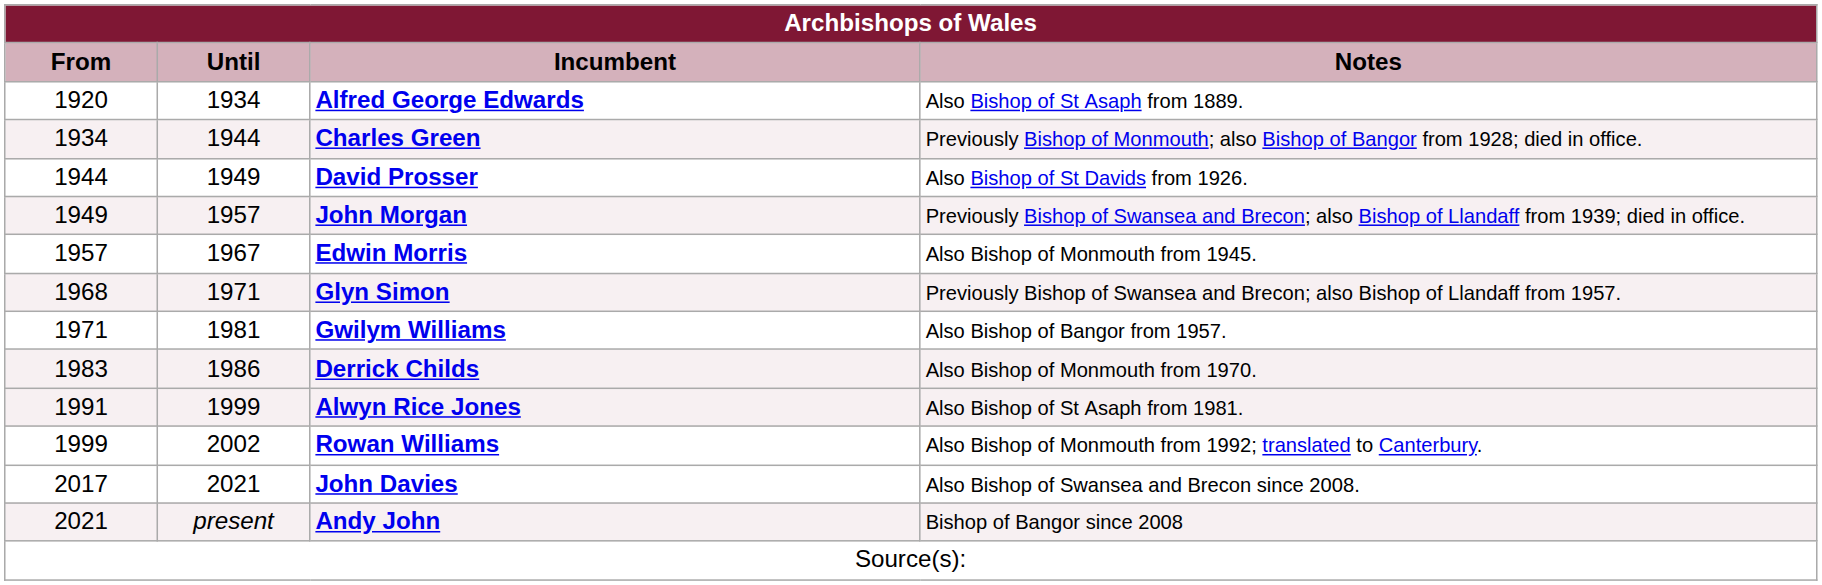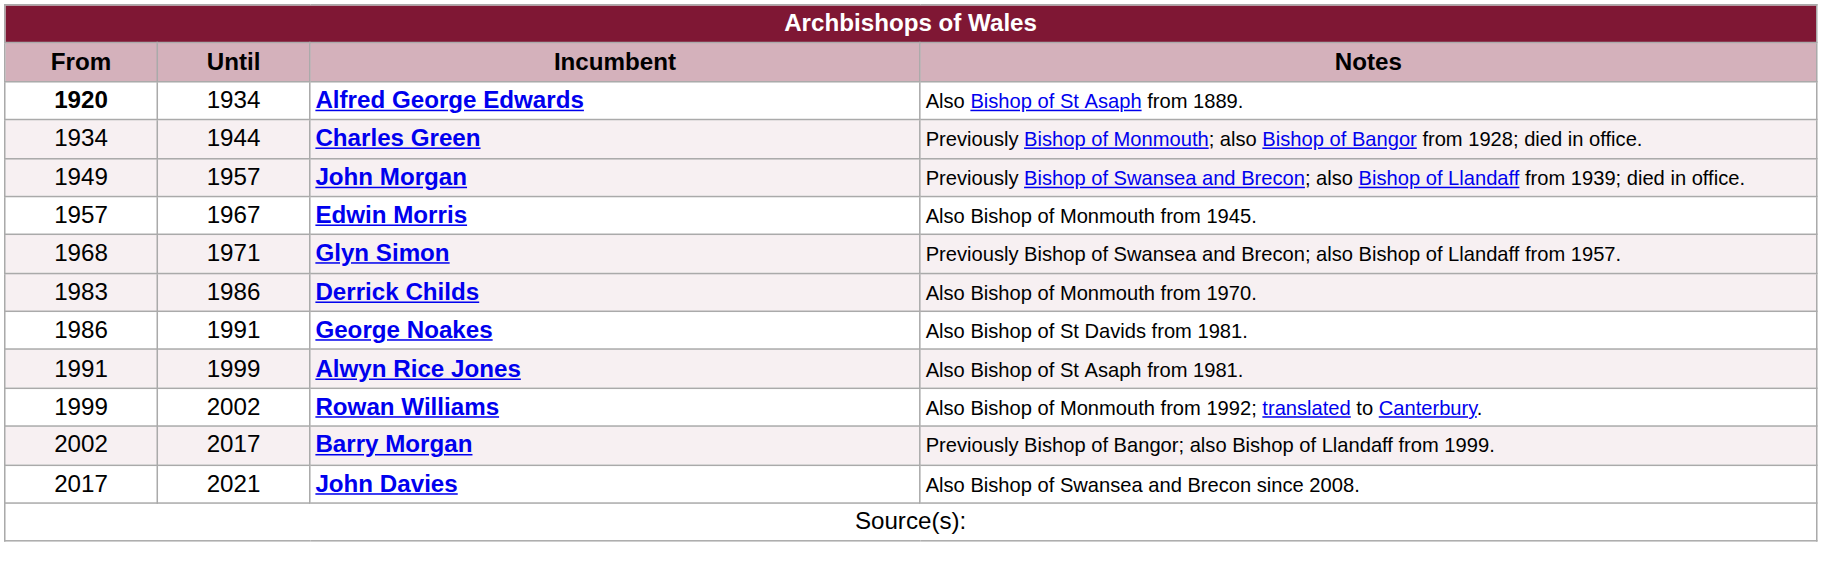Alfred George Edwards | From: normal -> bold
- row: 1944 | 1949 | David Prosser | Also Bishop of St Davids from 1926.
- row: 1971 | 1981 | Gwilym Williams | Also Bishop of Bangor from 1957.
+ row: 1986 | 1991 | George Noakes | Also Bishop of St Davids from 1981.
+ row: 2002 | 2017 | Barry Morgan | Previously Bishop of Bangor; also Bishop of Llandaff from 1999.
- row: 2021 | present | Andy John | Bishop of Bangor since 2008
